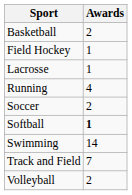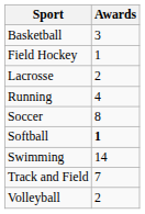Basketball | Awards: 2 -> 3
Lacrosse | Awards: 1 -> 2
Soccer | Awards: 2 -> 8
